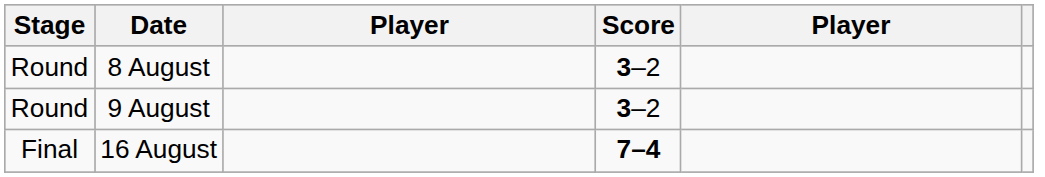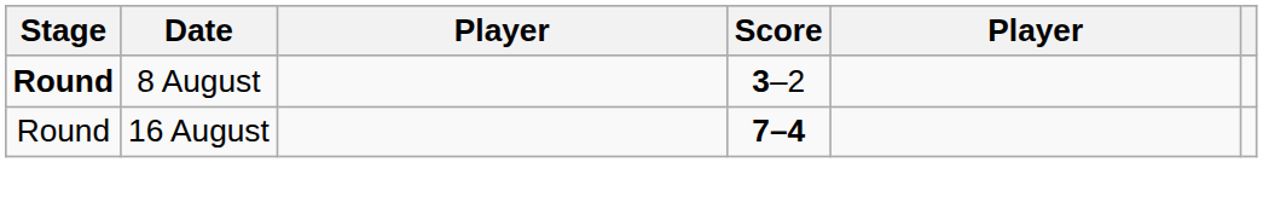8 August | Stage: normal -> bold
- row: Round | 9 August | 3–2
16 August | Stage: Final -> Round
